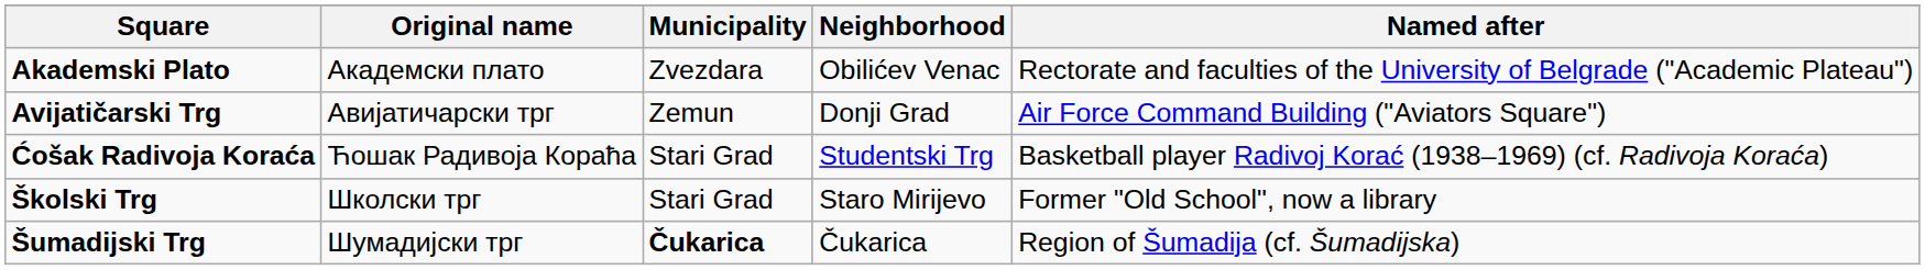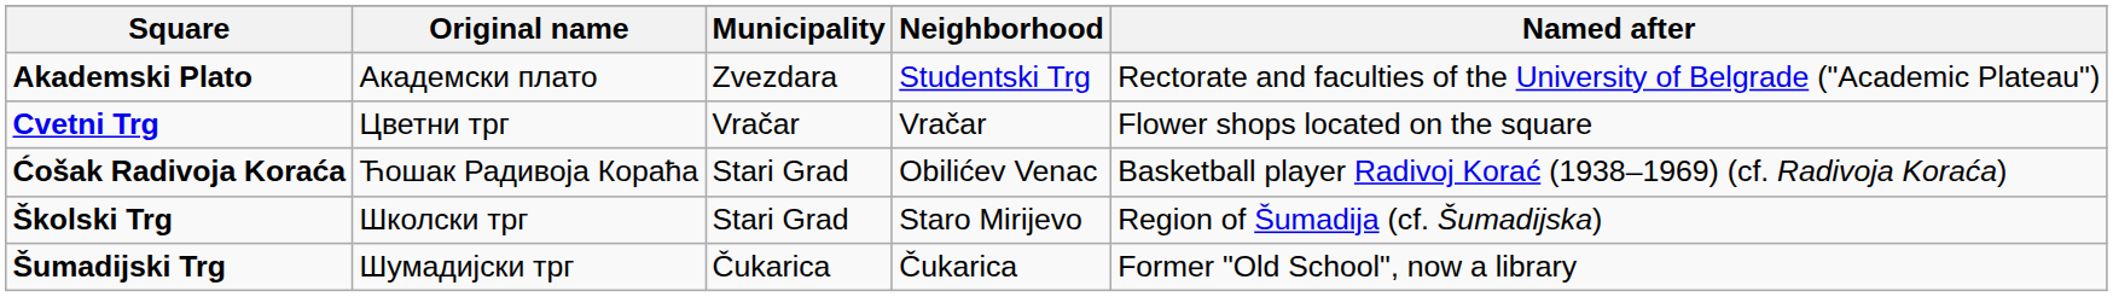Akademski Plato | Neighborhood: Obilićev Venac -> Studentski Trg
- row: Avijatičarski Trg | Авијатичарски трг | Zemun | Donji Grad | Air Force Command Building ("Aviators Square")
+ row: Cvetni Trg | Цветни трг | Vračar | Vračar | Flower shops located on the square
Ćošak Radivoja Koraća | Neighborhood: Studentski Trg -> Obilićev Venac
Školski Trg | Named after: Former "Old School", now a library -> Region of Šumadija (cf. Šumadijska)
Šumadijski Trg | Municipality: bold -> normal
Šumadijski Trg | Named after: Region of Šumadija (cf. Šumadijska) -> Former "Old School", now a library
